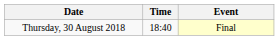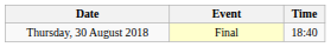columns swapped: Time <-> Event
